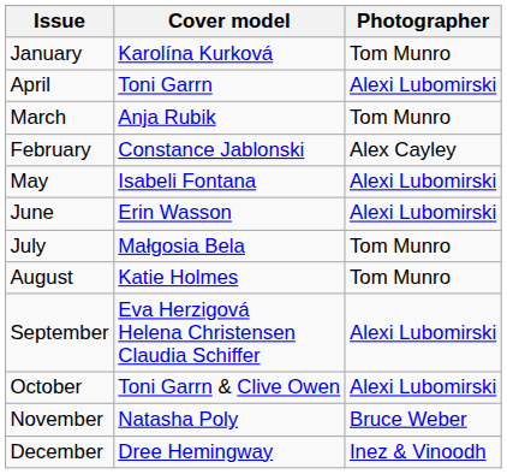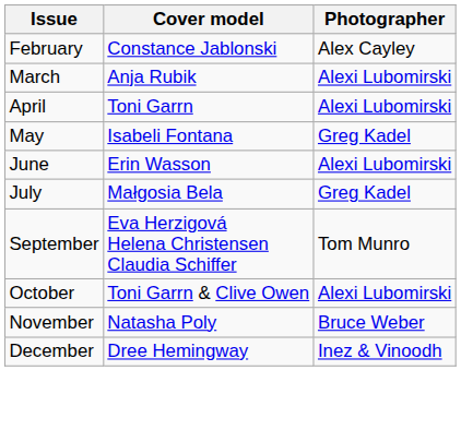- row: January | Karolína Kurková | Tom Munro
rows swapped: February <-> April
March | Photographer: Tom Munro -> Alexi Lubomirski
May | Photographer: Alexi Lubomirski -> Greg Kadel
July | Photographer: Tom Munro -> Greg Kadel
- row: August | Katie Holmes | Tom Munro
September | Photographer: Alexi Lubomirski -> Tom Munro
